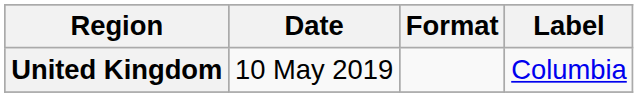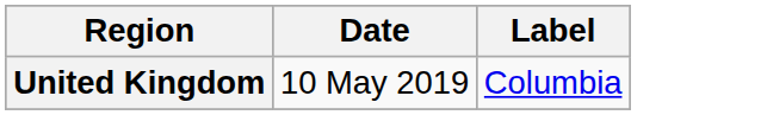- column: Format
